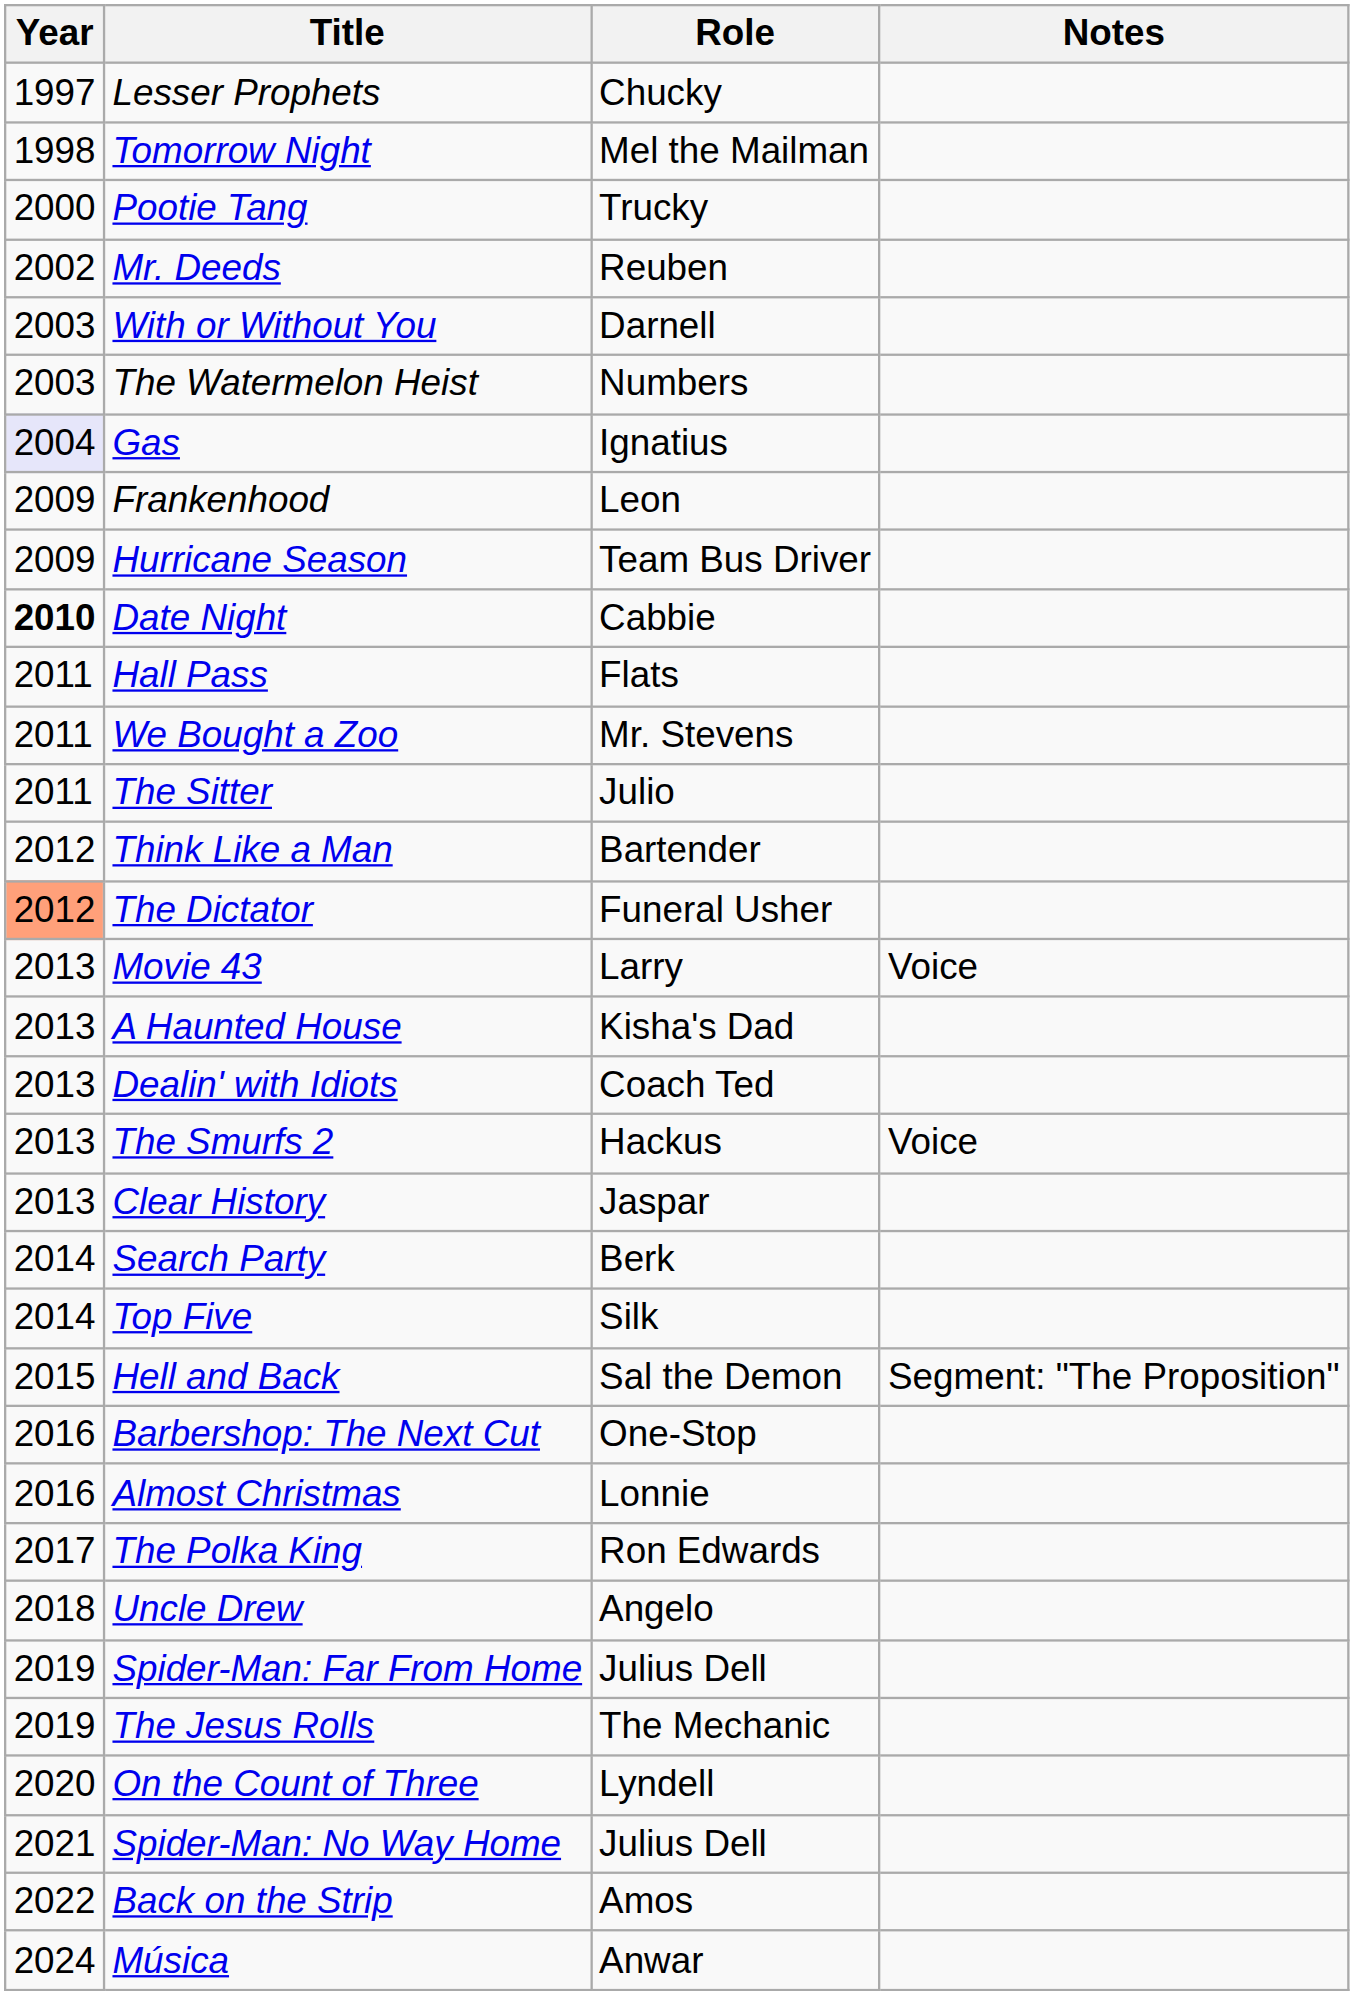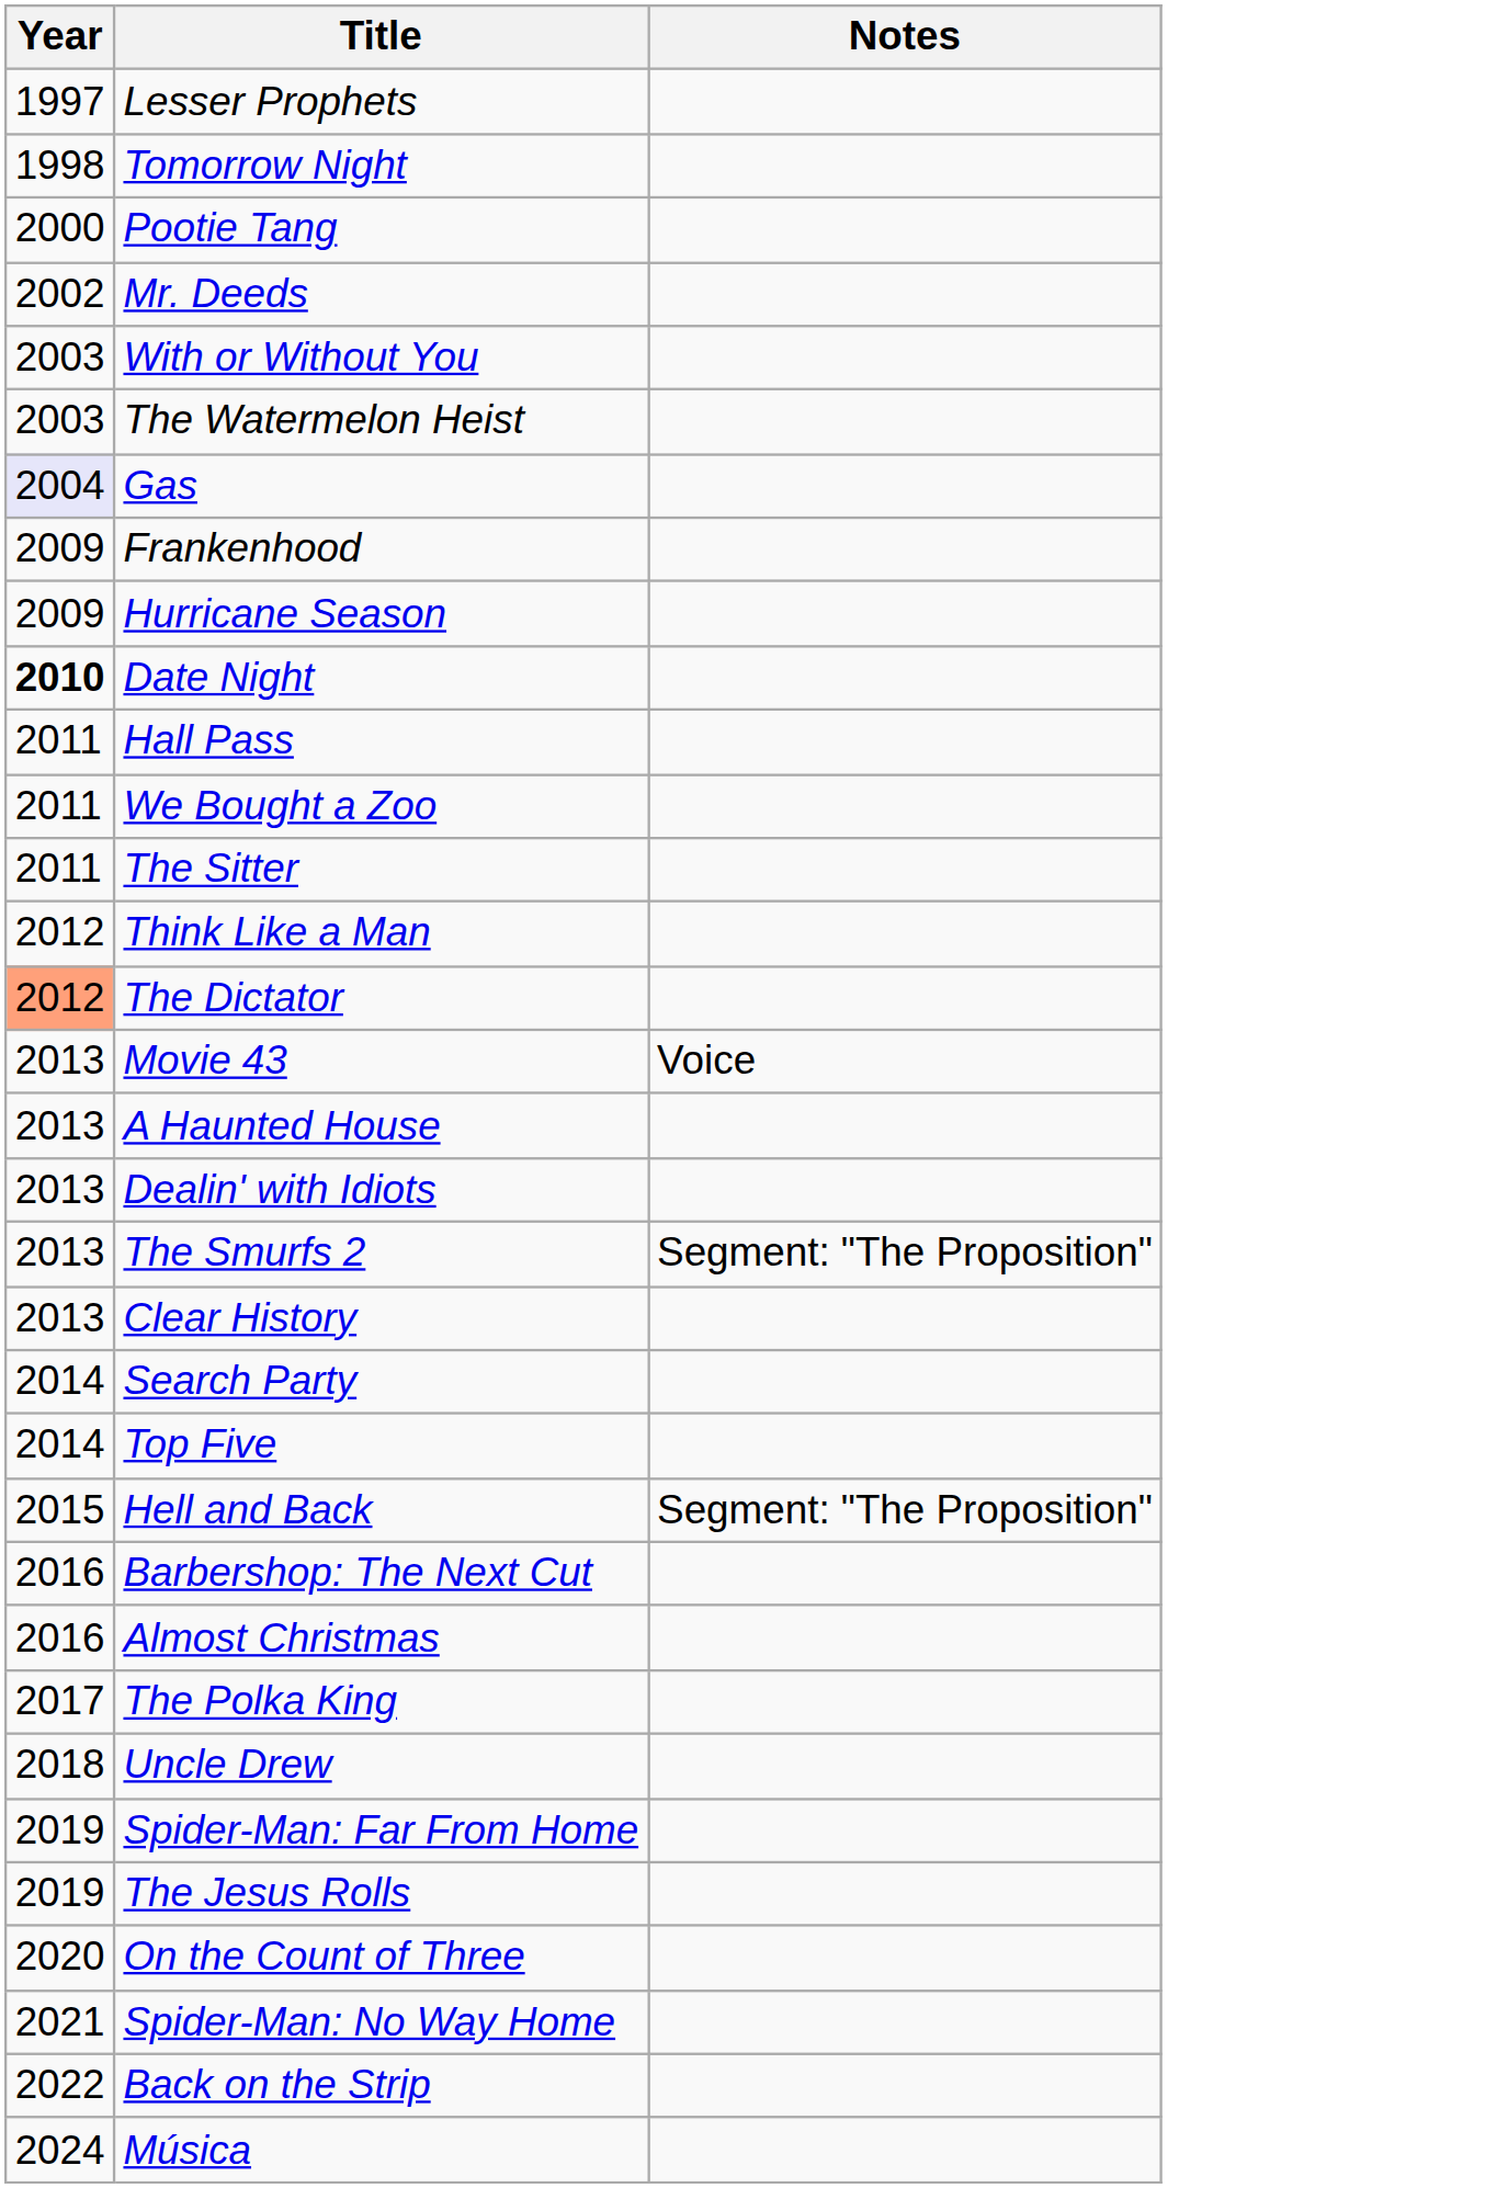- column: Role | Chucky | Mel the Mailman | Trucky | Reuben | Darnell | Numbers | Ignatius | Leon | Team Bus Driver | Cabbie | Flats | Mr. Stevens | Julio | Bartender | Funeral Usher | Larry | Kisha's Dad | Coach Ted | Hackus | Jaspar | Berk | Silk | Sal the Demon | One-Stop | Lonnie | Ron Edwards | Angelo | Julius Dell | The Mechanic | Lyndell | Julius Dell | Amos | Anwar
The Smurfs 2 | Notes: Voice -> Segment: "The Proposition"
